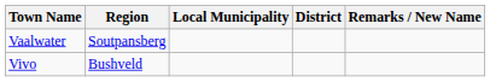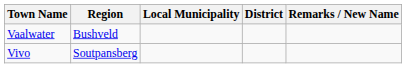Vaalwater | Region: Soutpansberg -> Bushveld
Vivo | Region: Bushveld -> Soutpansberg
